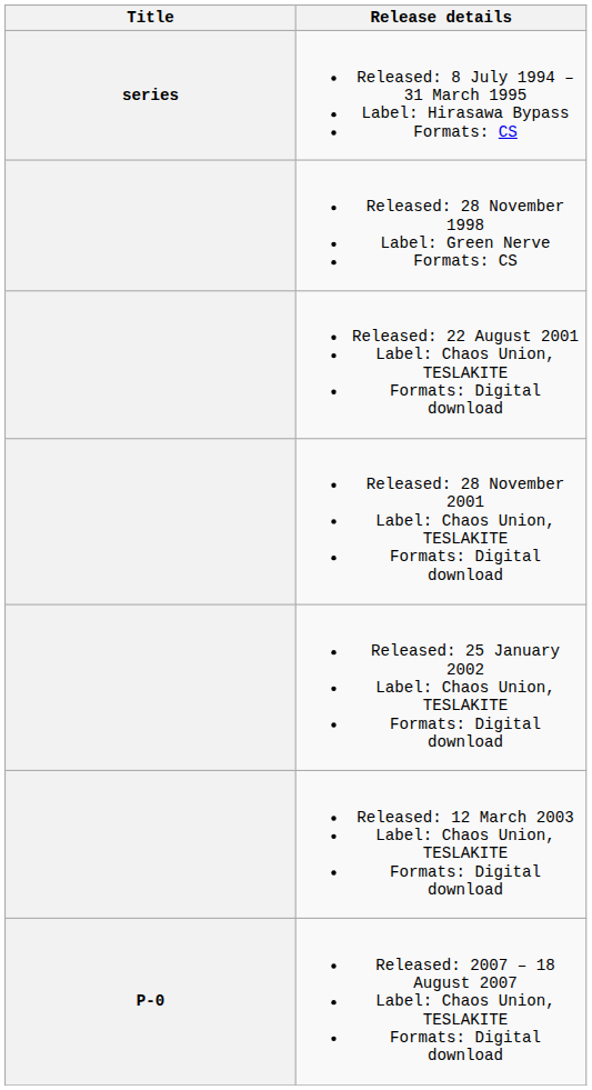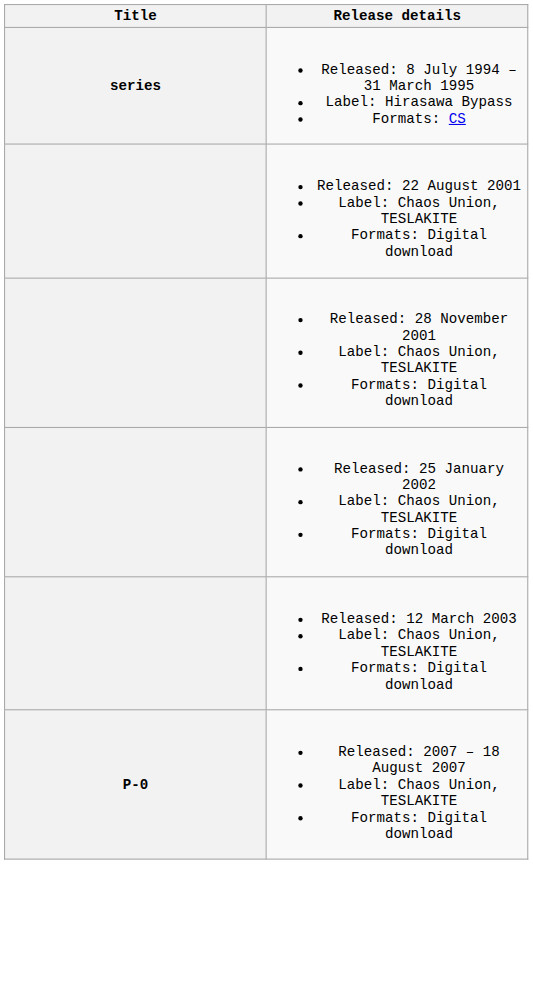- row: Released: 28 November 1998 Label: Green Nerve Formats: CS
